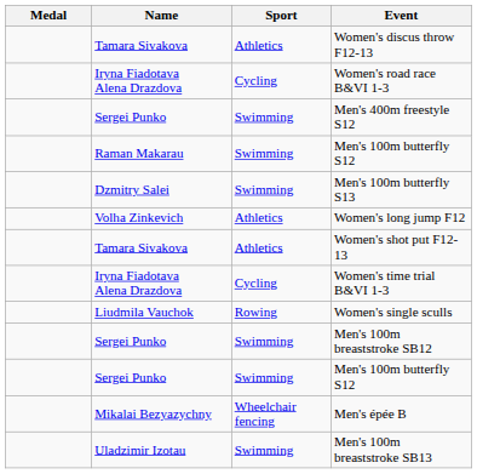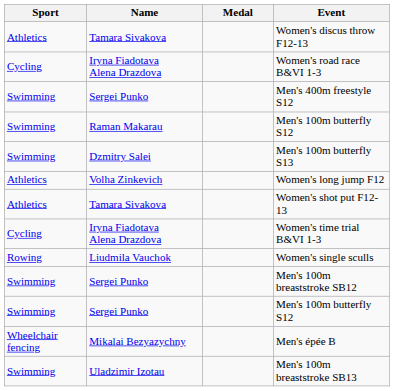columns swapped: Medal <-> Sport
